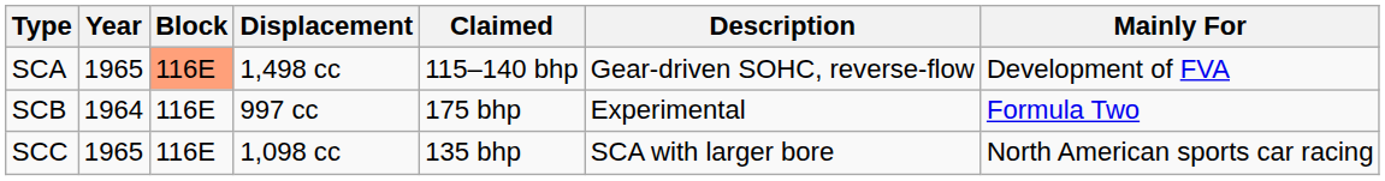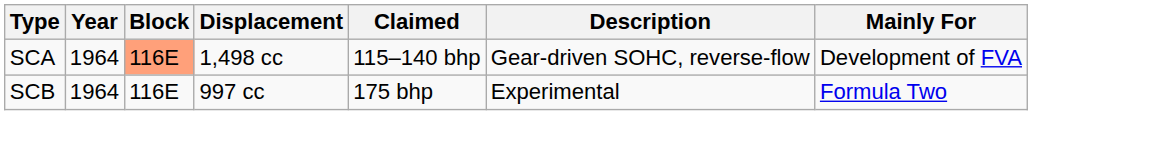SCA | Year: 1965 -> 1964
- row: SCC | 1965 | 116E | 1,098 cc | 135 bhp | SCA with larger bore | North American sports car racing
